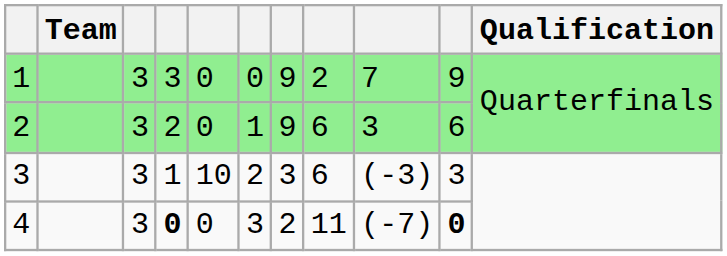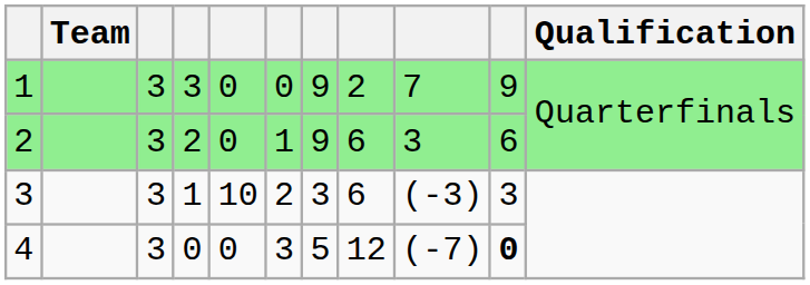4 | column 4: bold -> normal
4 | column 7: 2 -> 5
4 | column 8: 11 -> 12
